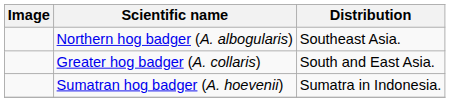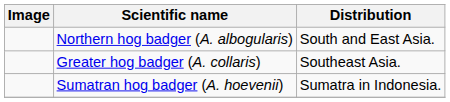Northern hog badger (A. albogularis) | Distribution: Southeast Asia. -> South and East Asia.
Greater hog badger (A. collaris) | Distribution: South and East Asia. -> Southeast Asia.
